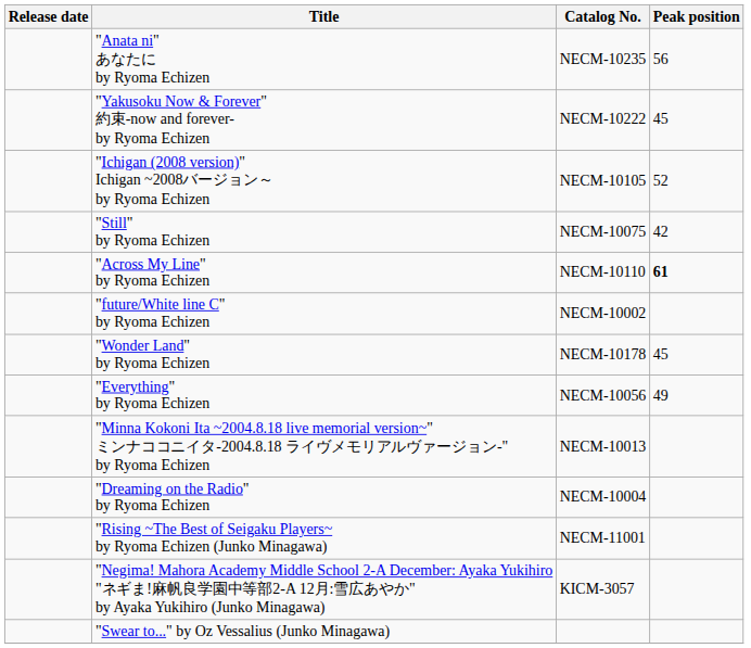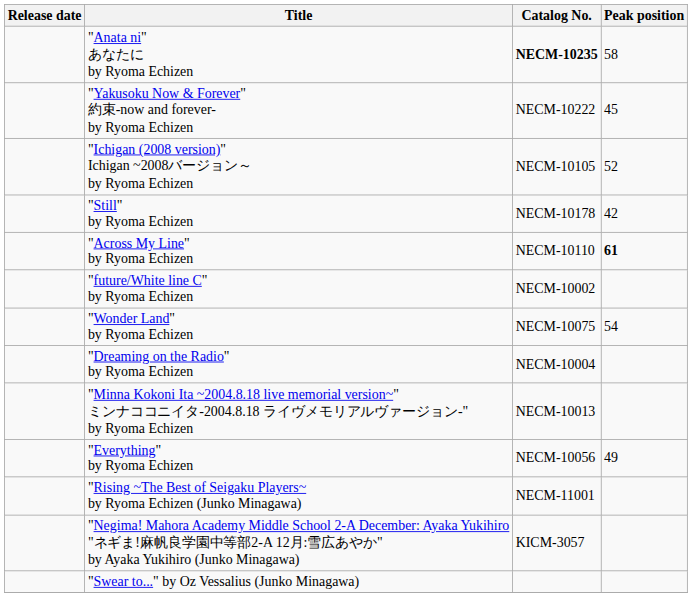"Anata ni" あなたに by Ryoma Echizen | Catalog No.: normal -> bold
"Anata ni" あなたに by Ryoma Echizen | Peak position: 56 -> 58
"Still" by Ryoma Echizen | Catalog No.: NECM-10075 -> NECM-10178
"Wonder Land" by Ryoma Echizen | Catalog No.: NECM-10178 -> NECM-10075
"Wonder Land" by Ryoma Echizen | Peak position: 45 -> 54
rows swapped: "Everything" by Ryoma Echizen <-> "Dreaming on the Radio" by Ryoma Echizen
